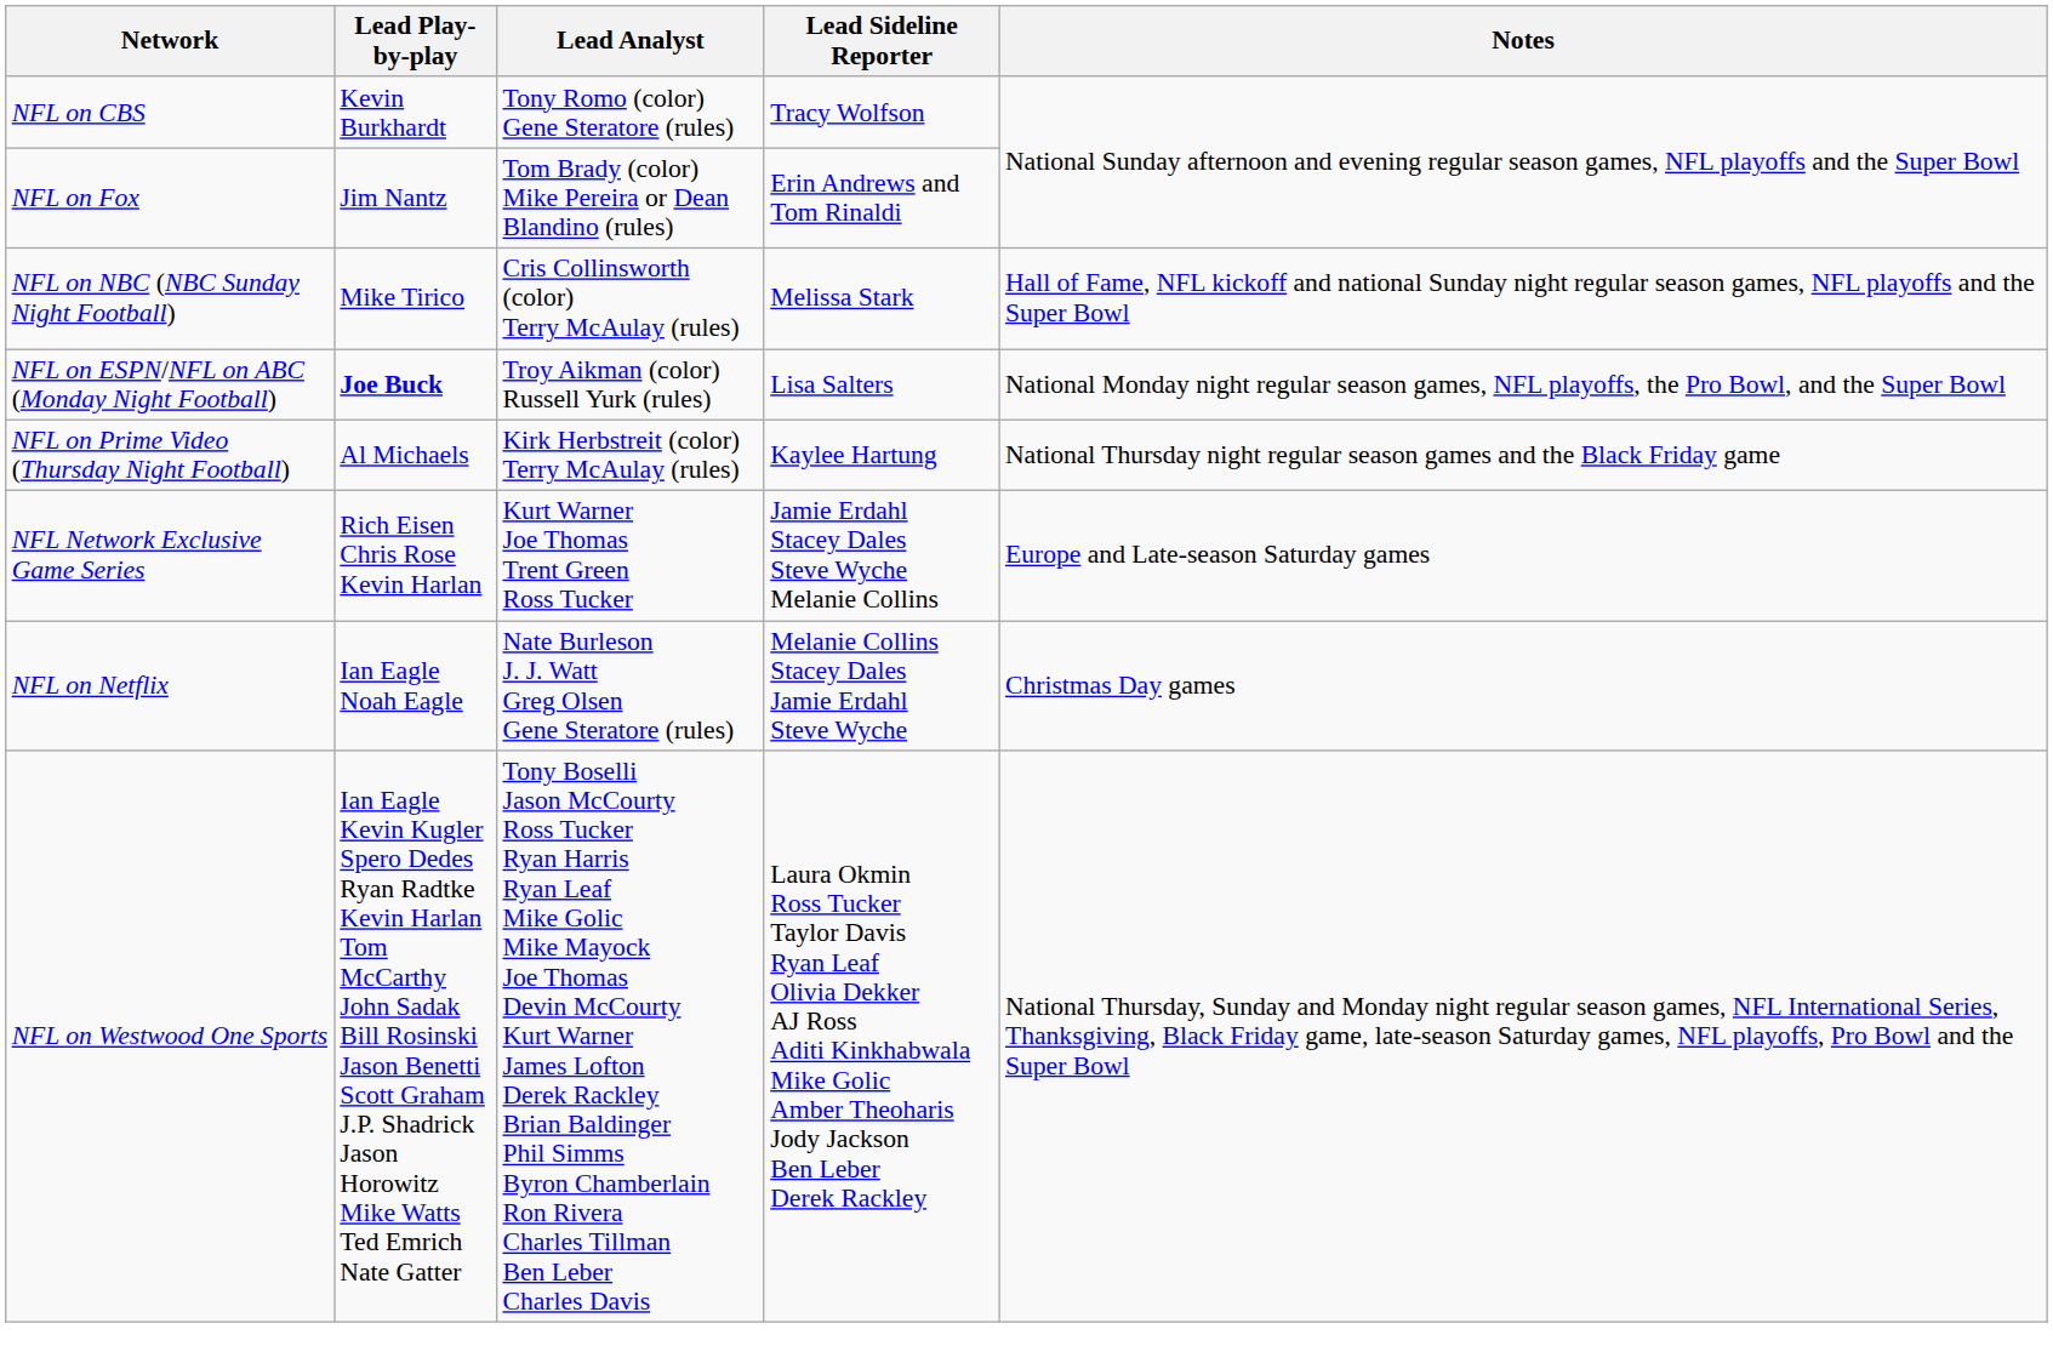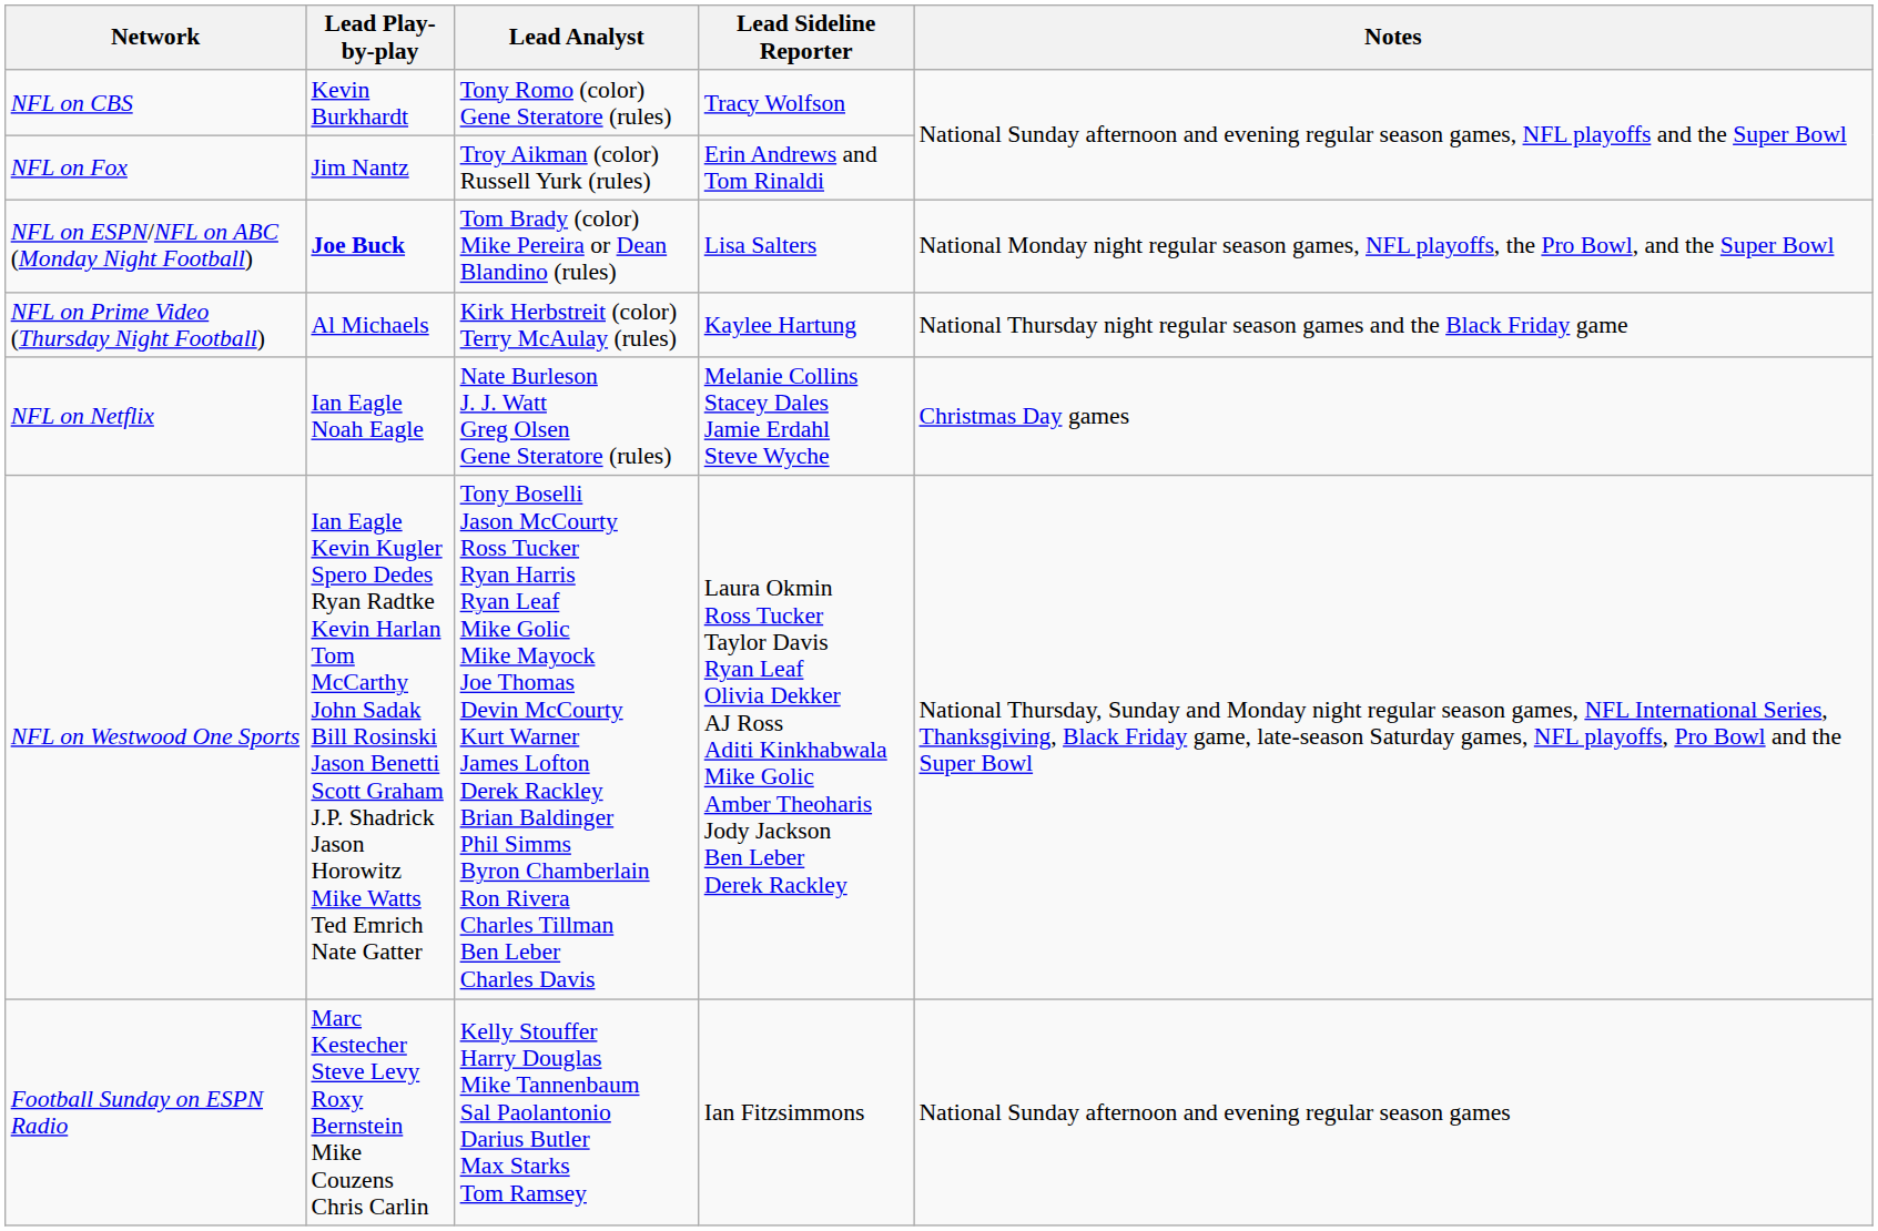NFL on Fox | Lead Analyst: Tom Brady (color) Mike Pereira or Dean Blandino (rules) -> Troy Aikman (color) Russell Yurk (rules)
- row: NFL on NBC (NBC Sunday Night Football) | Mike Tirico | Cris Collinsworth (color) Terry McAulay (rules) | Melissa Stark | Hall of Fame, NFL kickoff and national Sunday night regular season games, NFL playoffs and the Super Bowl
NFL on ESPN/NFL on ABC (Monday Night Football) | Lead Analyst: Troy Aikman (color) Russell Yurk (rules) -> Tom Brady (color) Mike Pereira or Dean Blandino (rules)
- row: NFL Network Exclusive Game Series | Rich Eisen Chris Rose Kevin Harlan | Kurt Warner Joe Thomas Trent Green Ross Tucker | Jamie Erdahl Stacey Dales Steve Wyche Melanie Collins | Europe and Late-season Saturday games
+ row: Football Sunday on ESPN Radio | Marc Kestecher Steve Levy Roxy Bernstein Mike Couzens Chris Carlin | Kelly Stouffer Harry Douglas Mike Tannenbaum Sal Paolantonio Darius Butler Max Starks Tom Ramsey | Ian Fitzsimmons | National Sunday afternoon and evening regular season games
